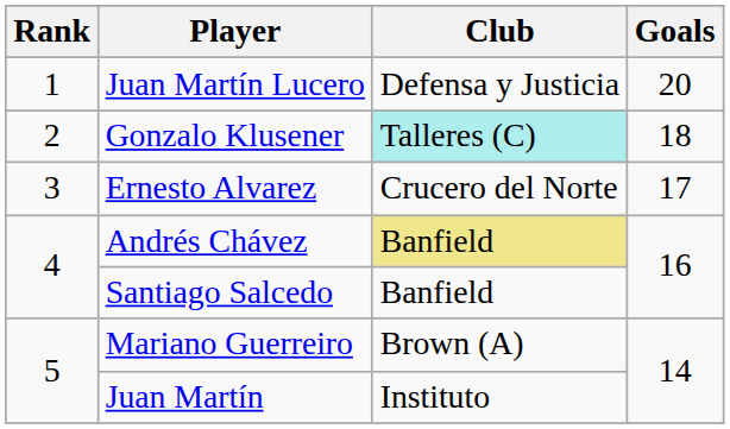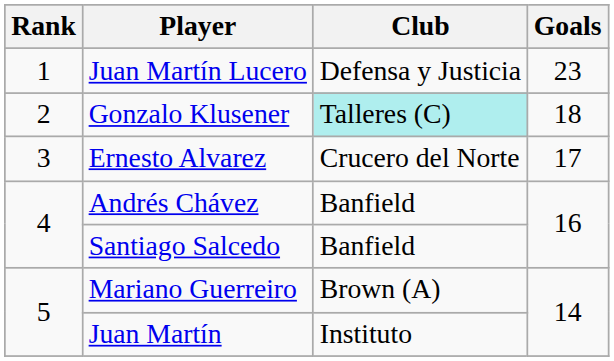Juan Martín Lucero | Goals: 20 -> 23
Andrés Chávez | Club: khaki background -> no background
